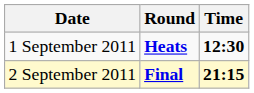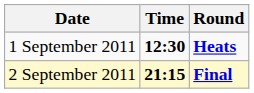columns swapped: Time <-> Round
